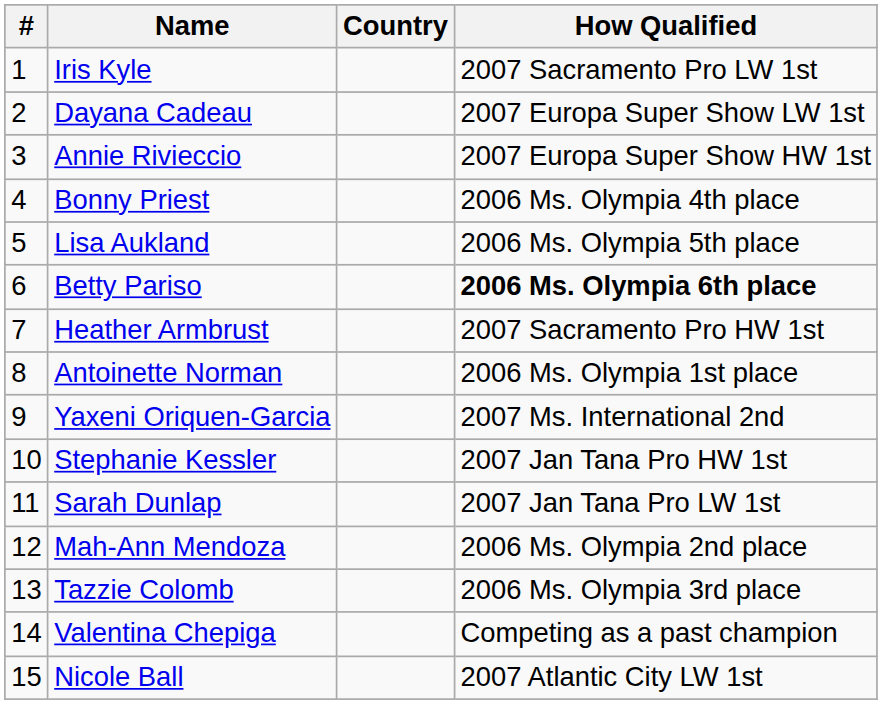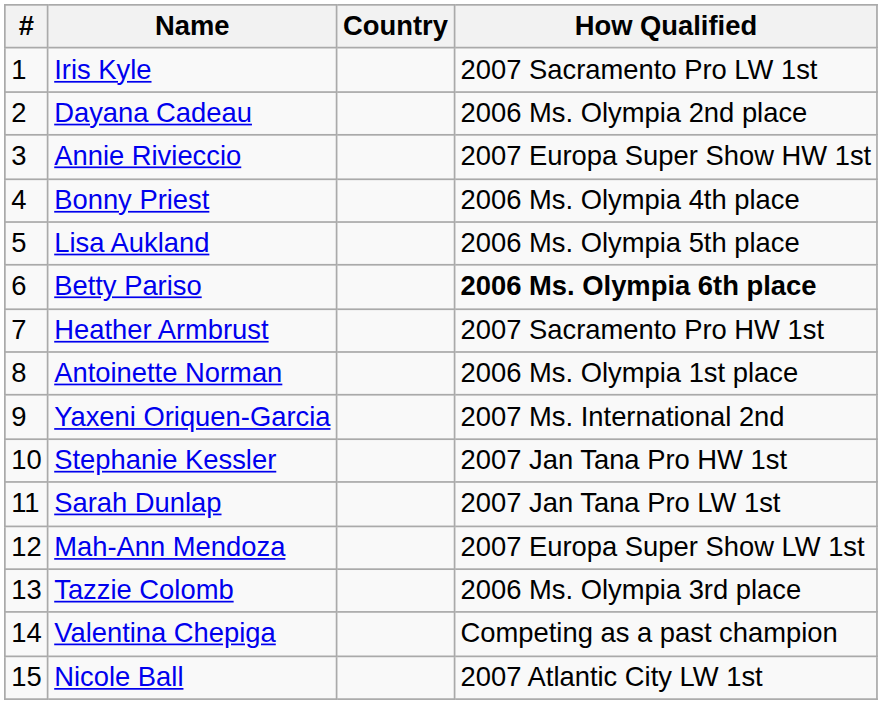Dayana Cadeau | How Qualified: 2007 Europa Super Show LW 1st -> 2006 Ms. Olympia 2nd place
Mah-Ann Mendoza | How Qualified: 2006 Ms. Olympia 2nd place -> 2007 Europa Super Show LW 1st
